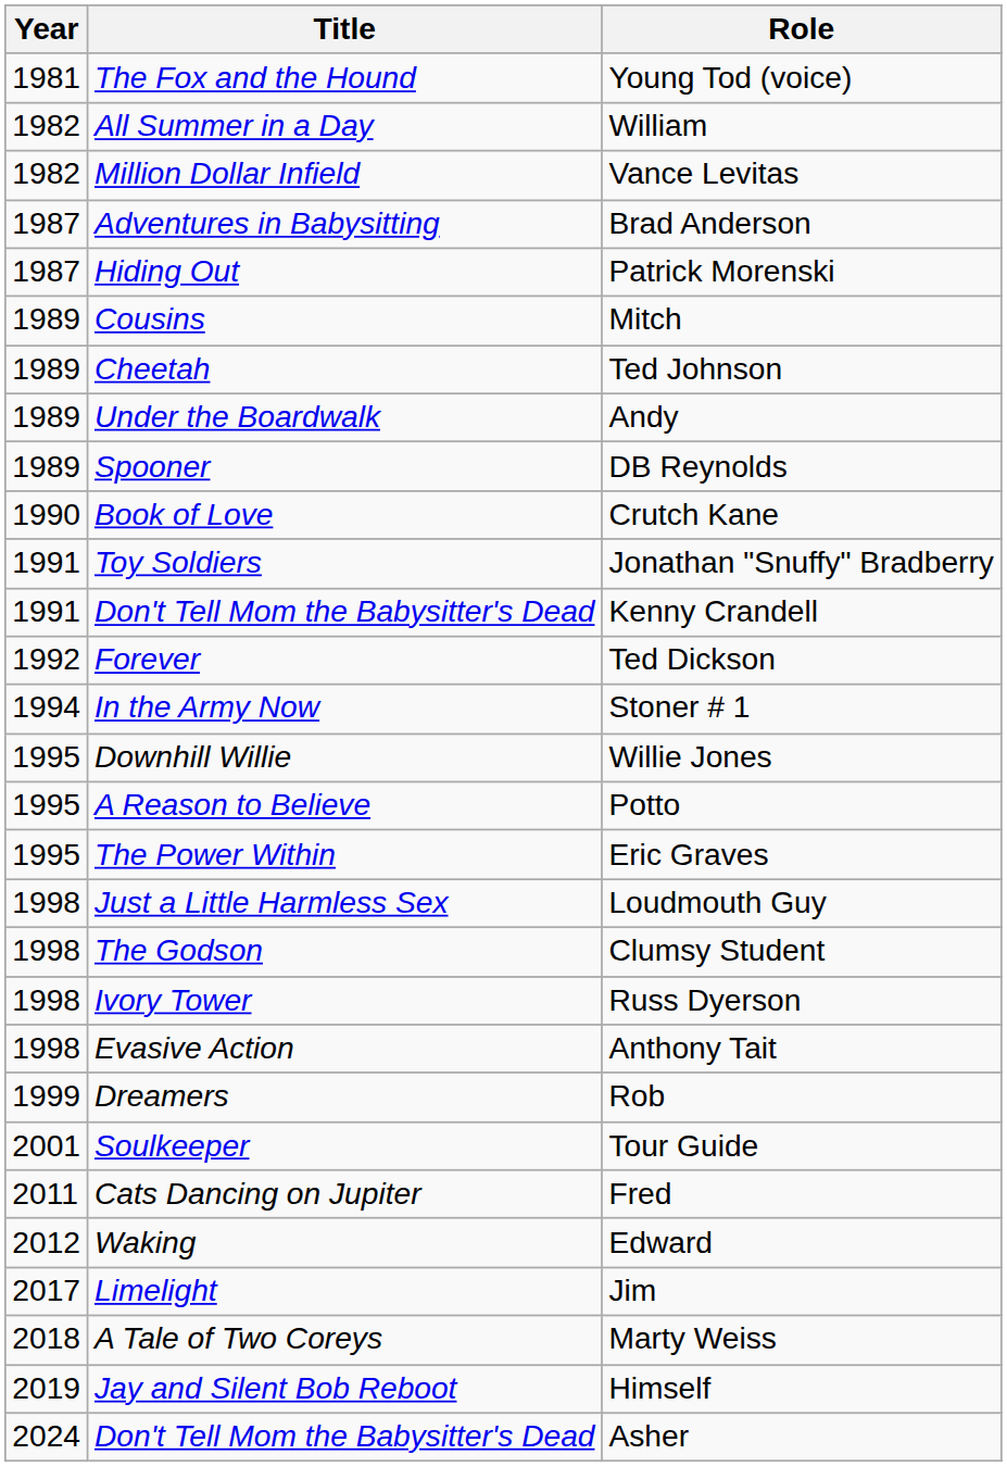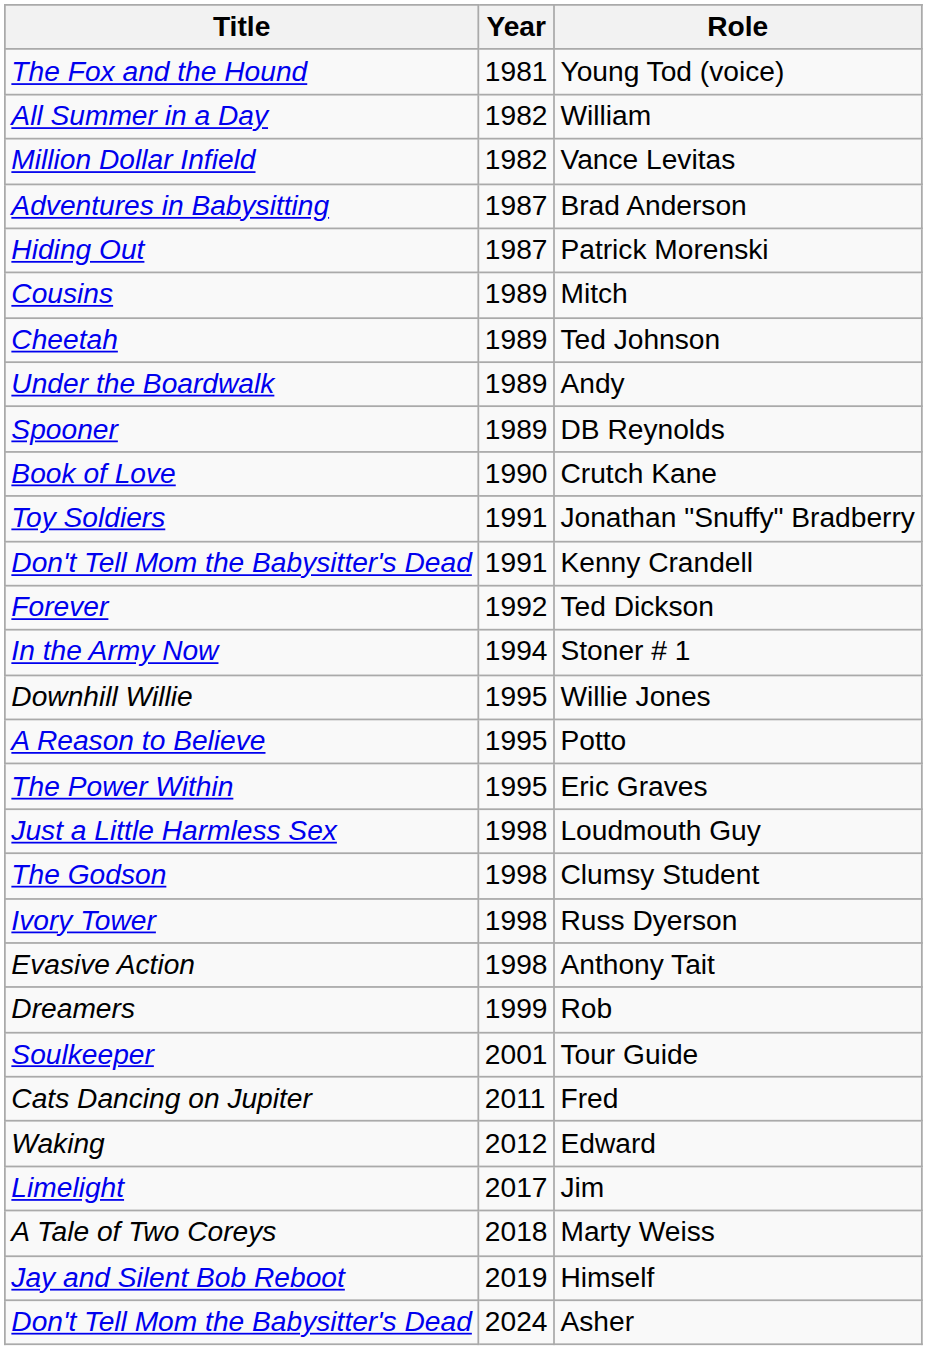columns swapped: Year <-> Title
